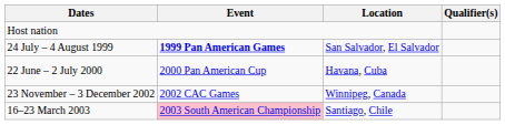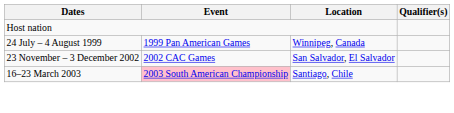24 July – 4 August 1999 | Event: bold -> normal
24 July – 4 August 1999 | Location: San Salvador, El Salvador -> Winnipeg, Canada
- row: 22 June – 2 July 2000 | 2000 Pan American Cup | Havana, Cuba
23 November – 3 December 2002 | Location: Winnipeg, Canada -> San Salvador, El Salvador
